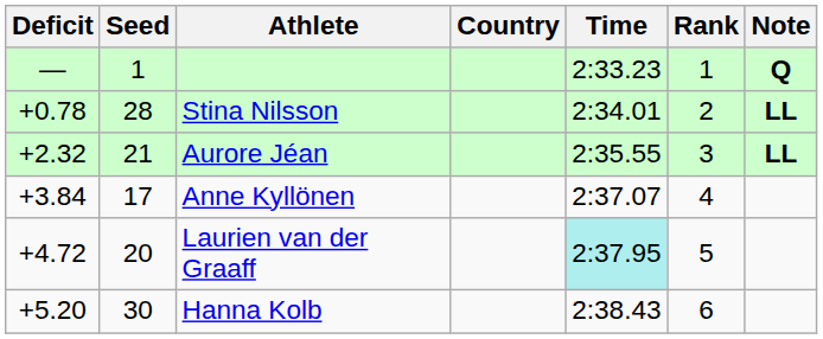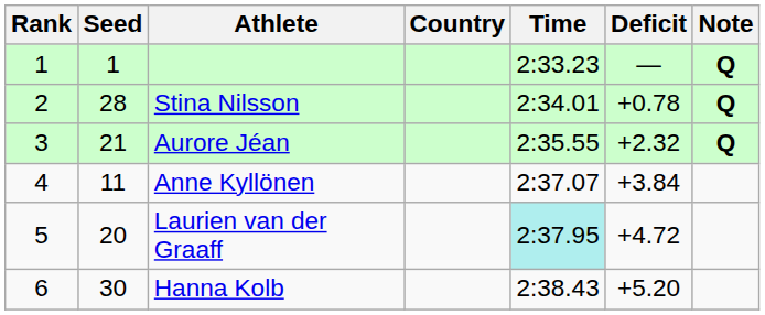columns swapped: Rank <-> Deficit
Stina Nilsson | Note: LL -> Q
Aurore Jéan | Note: LL -> Q
Anne Kyllönen | Seed: 17 -> 11
